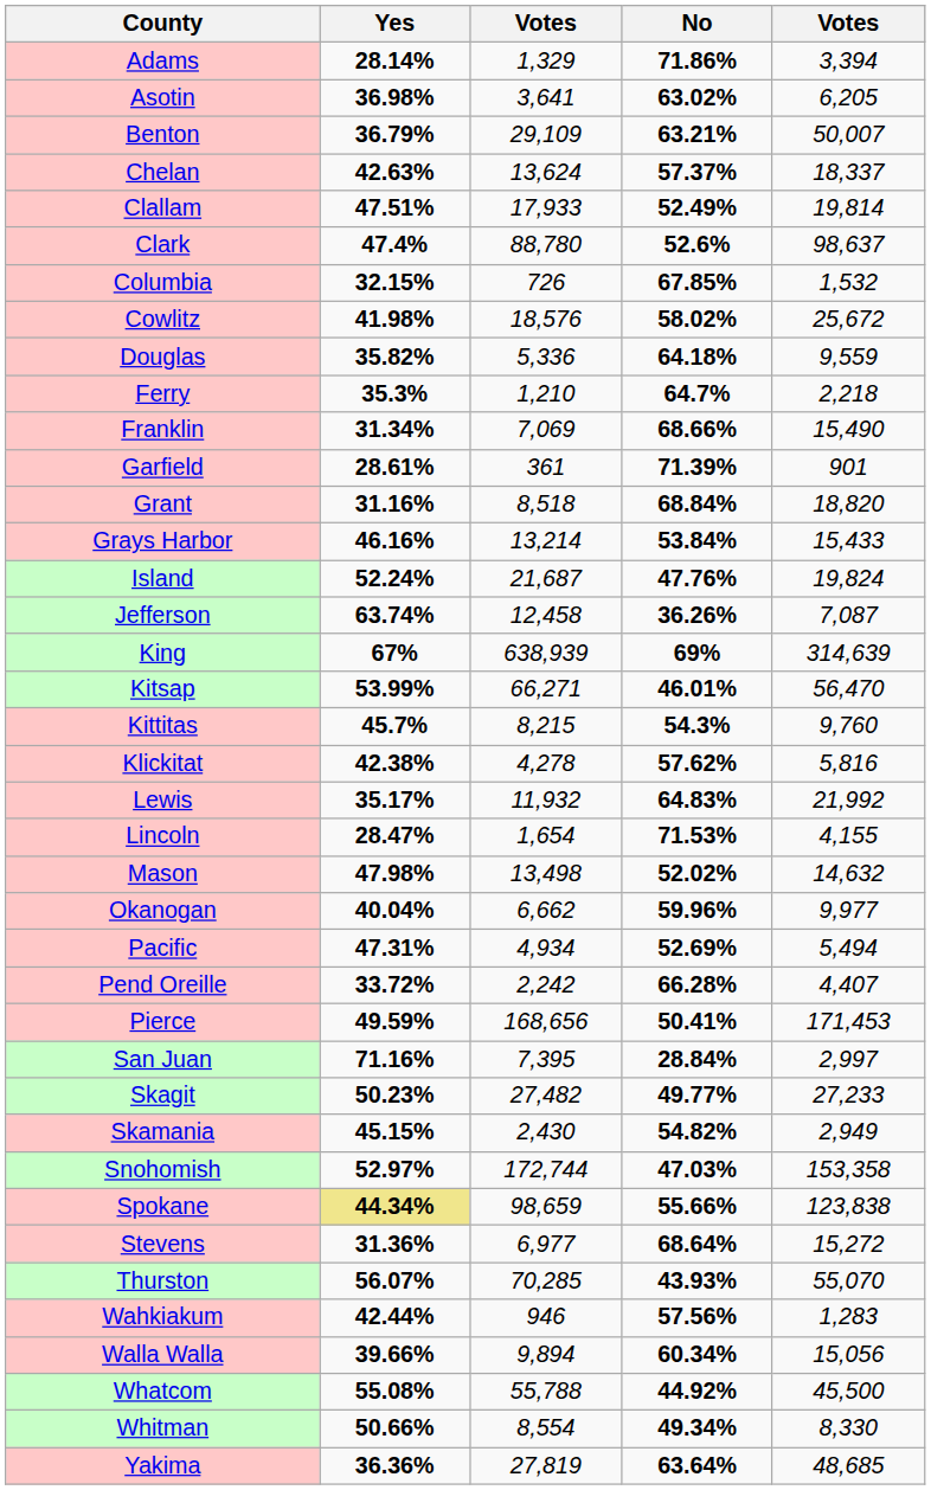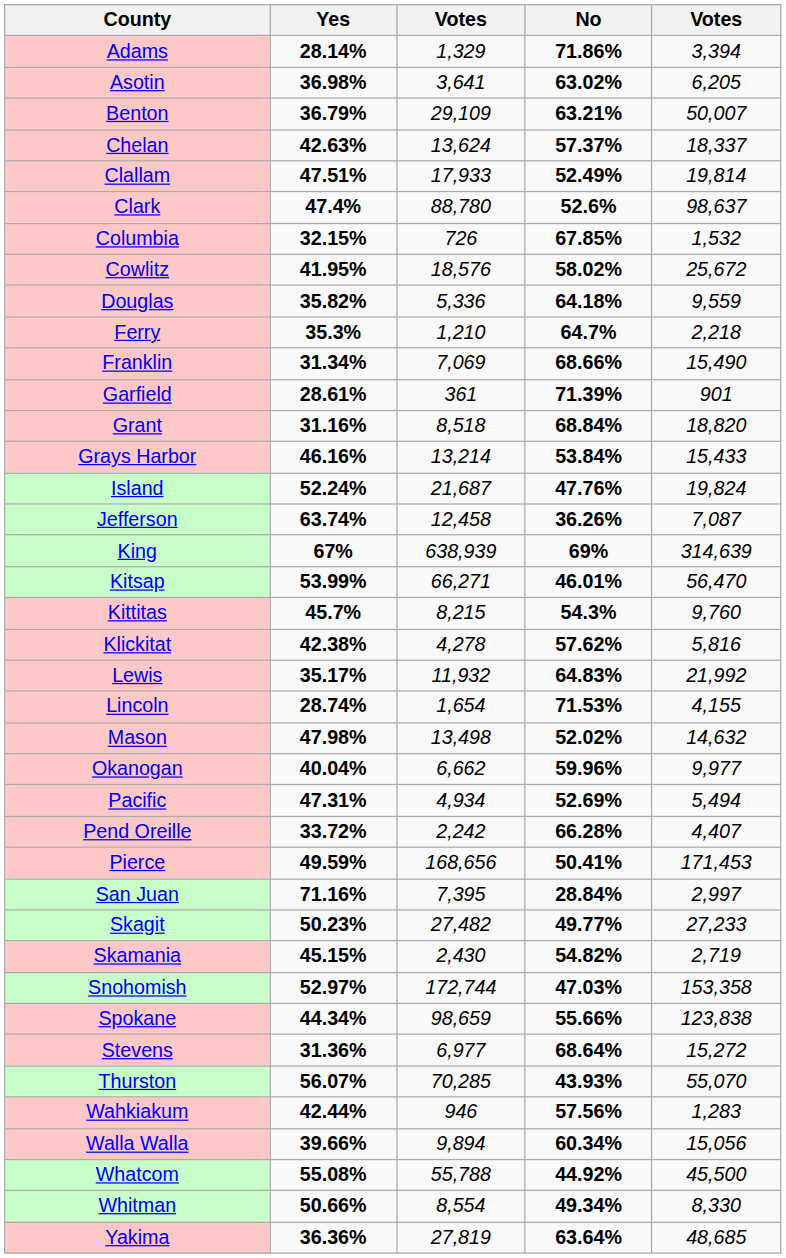Cowlitz | Yes: 41.98% -> 41.95%
Lincoln | Yes: 28.47% -> 28.74%
Skamania | column 5: 2,949 -> 2,719
Spokane | Yes: khaki background -> no background
